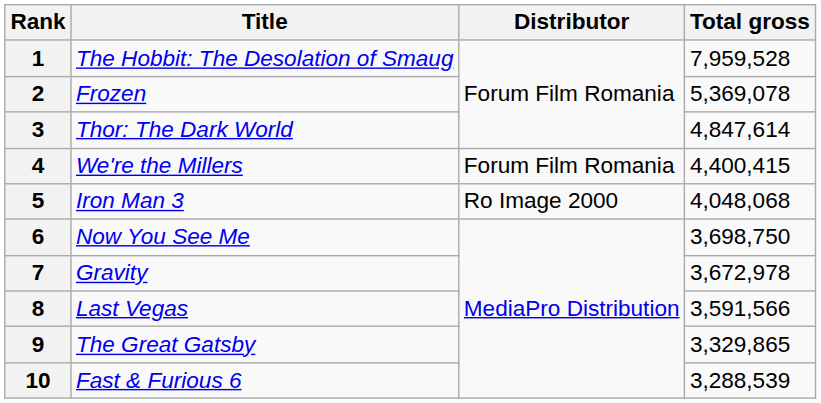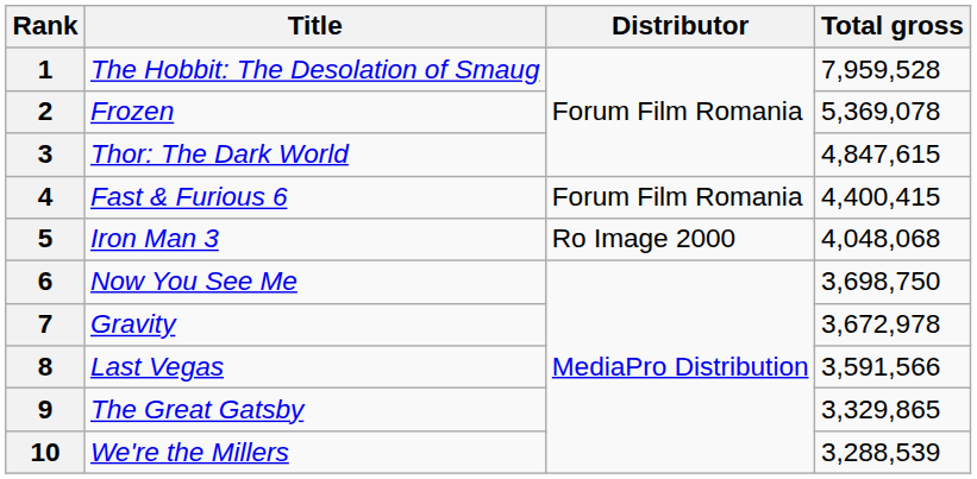3 | Total gross: 4,847,614 -> 4,847,615
4 | Title: We're the Millers -> Fast & Furious 6
10 | Title: Fast & Furious 6 -> We're the Millers
